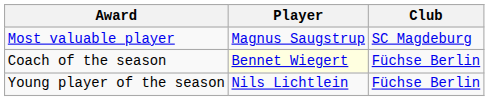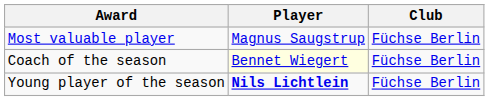Most valuable player | Club: SC Magdeburg -> Füchse Berlin
Young player of the season | Player: normal -> bold
